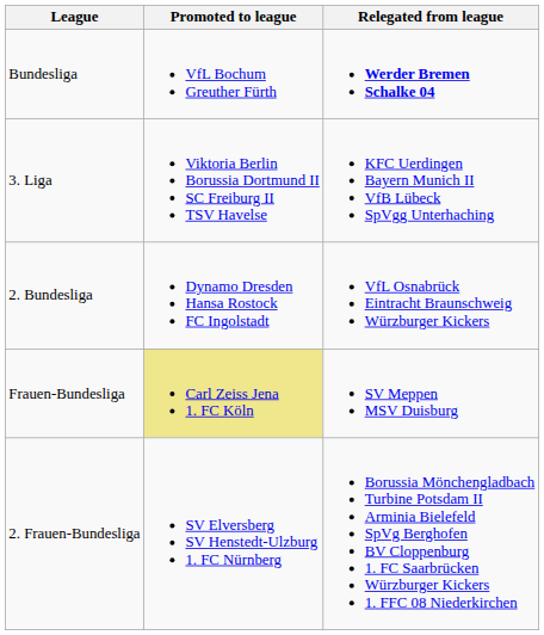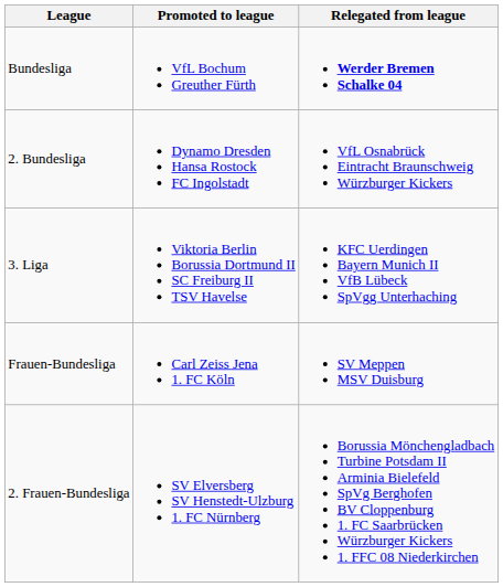rows swapped: 2. Bundesliga <-> 3. Liga
Frauen-Bundesliga | Promoted to league: khaki background -> no background
